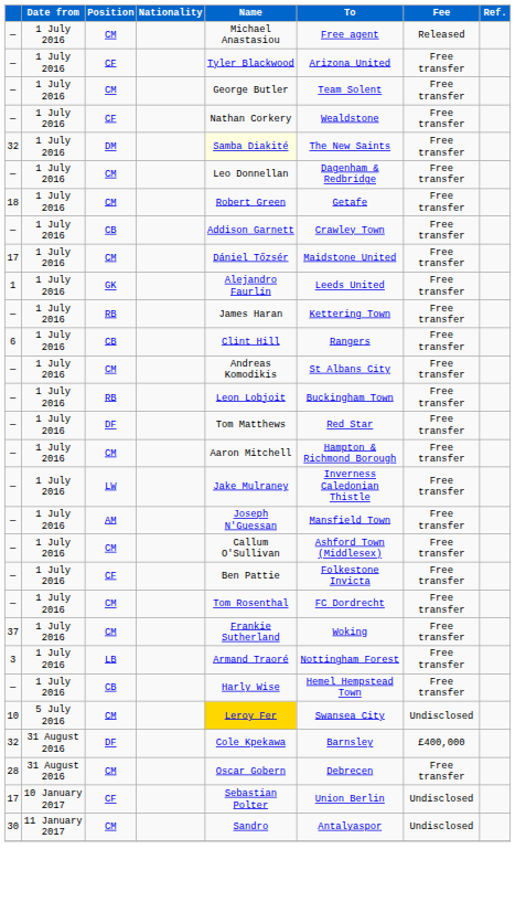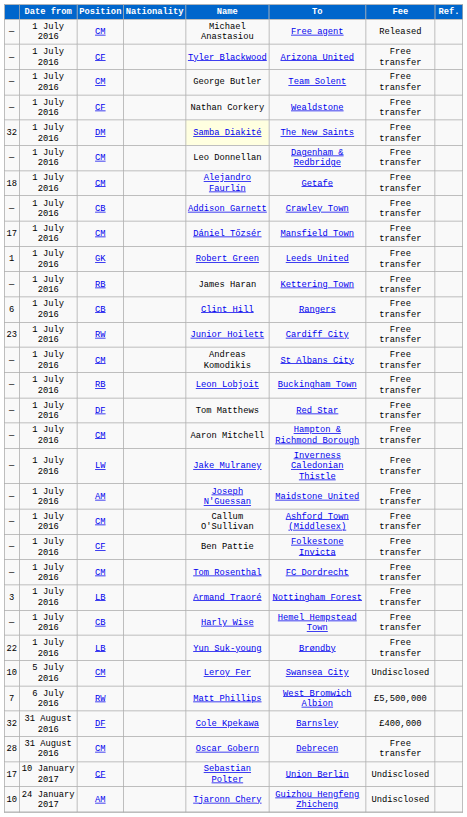18 | Name: Robert Green -> Alejandro Faurlín
17 / CM | To: Maidstone United -> Mansfield Town
1 | Name: Alejandro Faurlín -> Robert Green
+ row: 23 | 1 July 2016 | RW | Junior Hoilett | Cardiff City | Free transfer
— / AM | To: Mansfield Town -> Maidstone United
- row: 37 | 1 July 2016 | CM | Frankie Sutherland | Woking | Free transfer
+ row: 22 | 1 July 2016 | LB | Yun Suk-young | Brøndby | Free transfer
10 / CM | Name: gold background -> no background
+ row: 7 | 6 July 2016 | RW | Matt Phillips | West Bromwich Albion | £5,500,000
- row: 30 | 11 January 2017 | CM | Sandro | Antalyaspor | Undisclosed
+ row: 10 | 24 January 2017 | AM | Tjaronn Chery | Guizhou Hengfeng Zhicheng | Undisclosed
